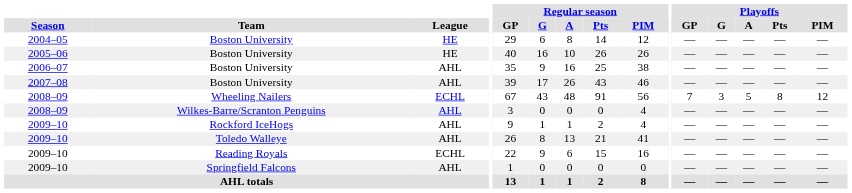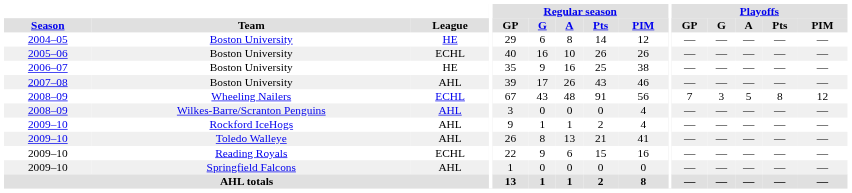2005–06 / Boston University | League: HE -> ECHL
2006–07 / Boston University | League: AHL -> HE
